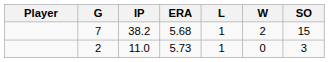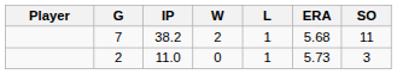columns swapped: W <-> ERA
7 | SO: 15 -> 11
